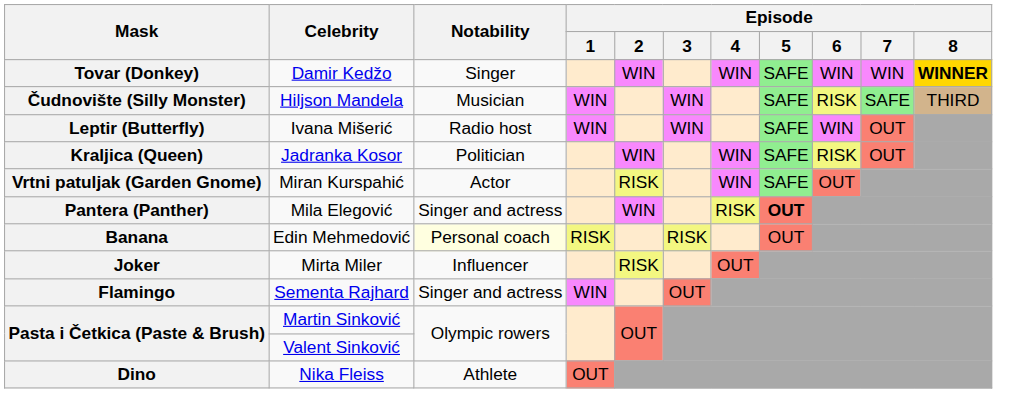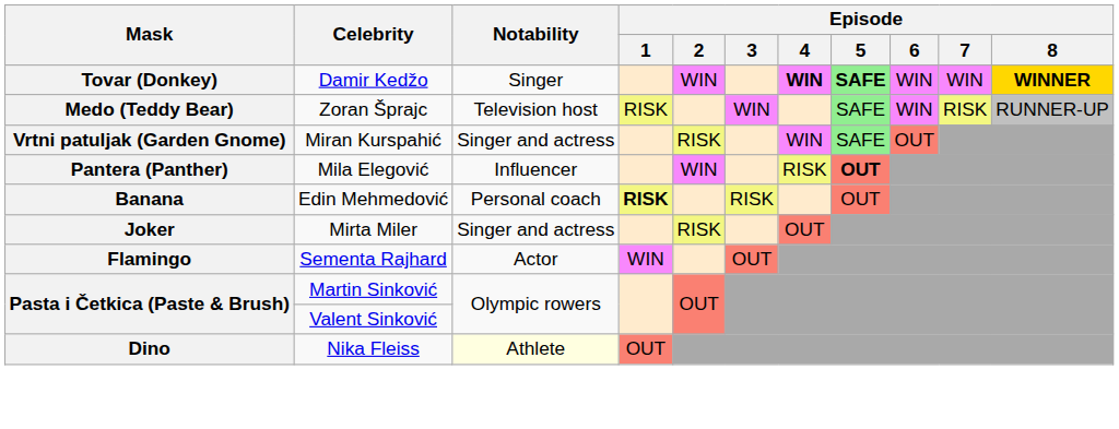Tovar (Donkey) | Episode / 4: normal -> bold
Tovar (Donkey) | Episode / 5: normal -> bold
+ row: Medo (Teddy Bear) | Zoran Šprajc | Television host | RISK | WIN | SAFE | WIN | RISK | RUNNER-UP
- row: Čudnovište (Silly Monster) | Hiljson Mandela | Musician | WIN | WIN | SAFE | RISK | SAFE | THIRD
- row: Leptir (Butterfly) | Ivana Mišerić | Radio host | WIN | WIN | SAFE | WIN | OUT
- row: Kraljica (Queen) | Jadranka Kosor | Politician | WIN | WIN | SAFE | RISK | OUT
Vrtni patuljak (Garden Gnome) | Notability: Actor -> Singer and actress
Pantera (Panther) | Notability: Singer and actress -> Influencer
Banana | Notability: lightyellow background -> no background
Banana | Episode / 1: normal -> bold
Joker | Notability: Influencer -> Singer and actress
Flamingo | Notability: Singer and actress -> Actor
Dino | Notability: no background -> lightyellow background
